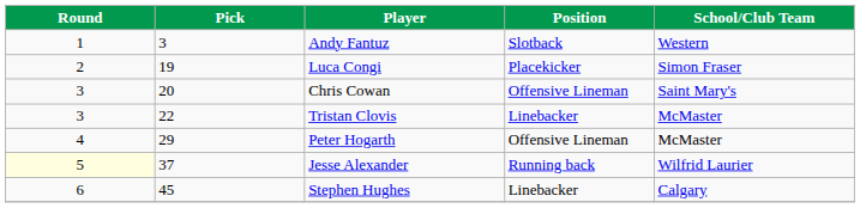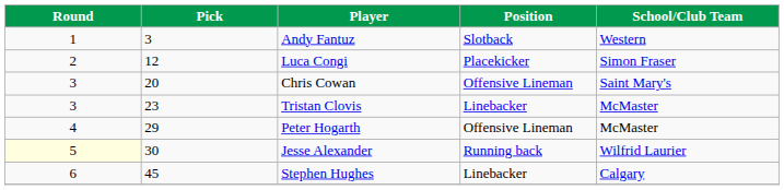Luca Congi | Pick: 19 -> 12
Tristan Clovis | Pick: 22 -> 23
Jesse Alexander | Pick: 37 -> 30
